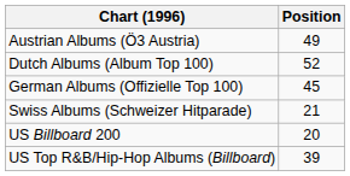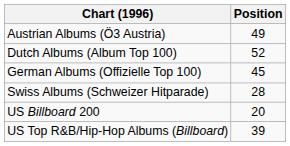Swiss Albums (Schweizer Hitparade) | Position: 21 -> 28
